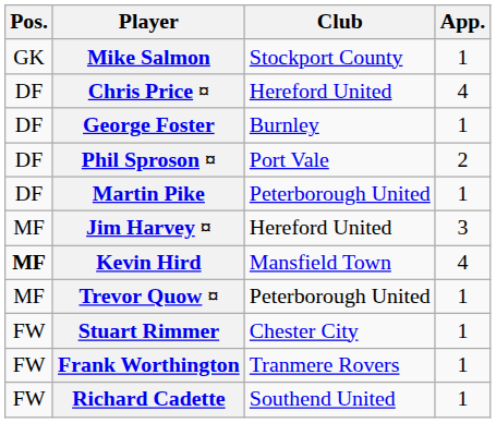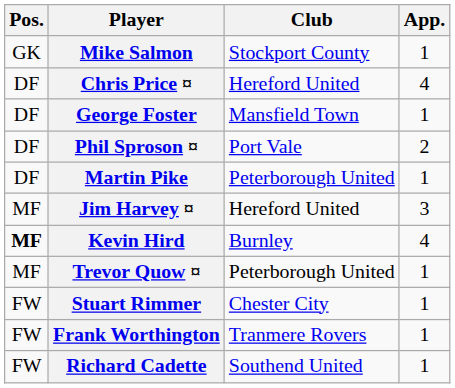George Foster | Club: Burnley -> Mansfield Town
Kevin Hird | Club: Mansfield Town -> Burnley
